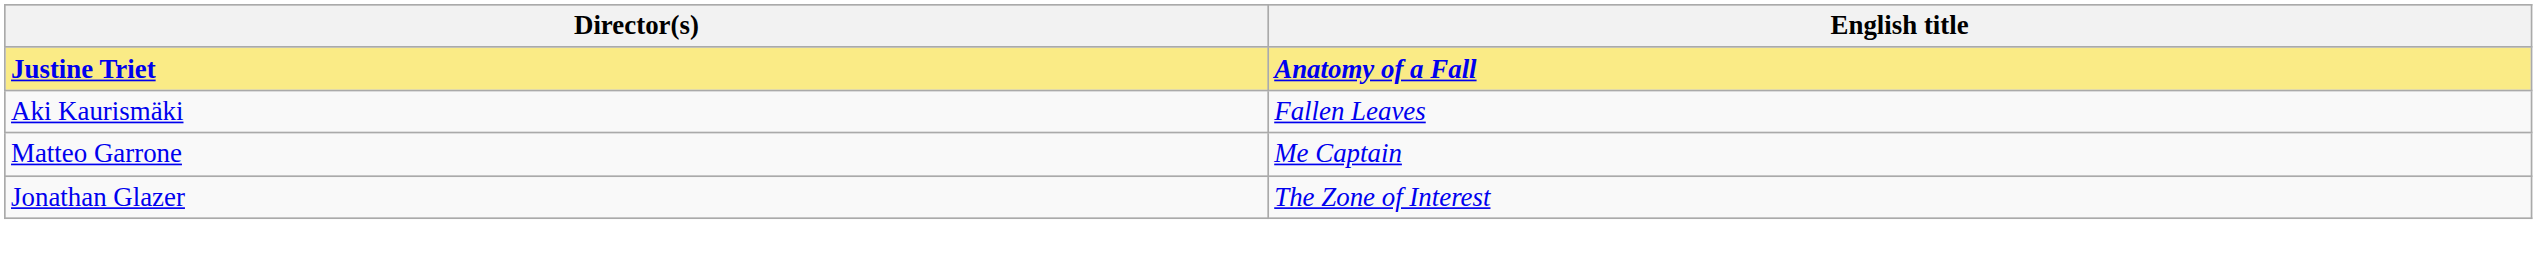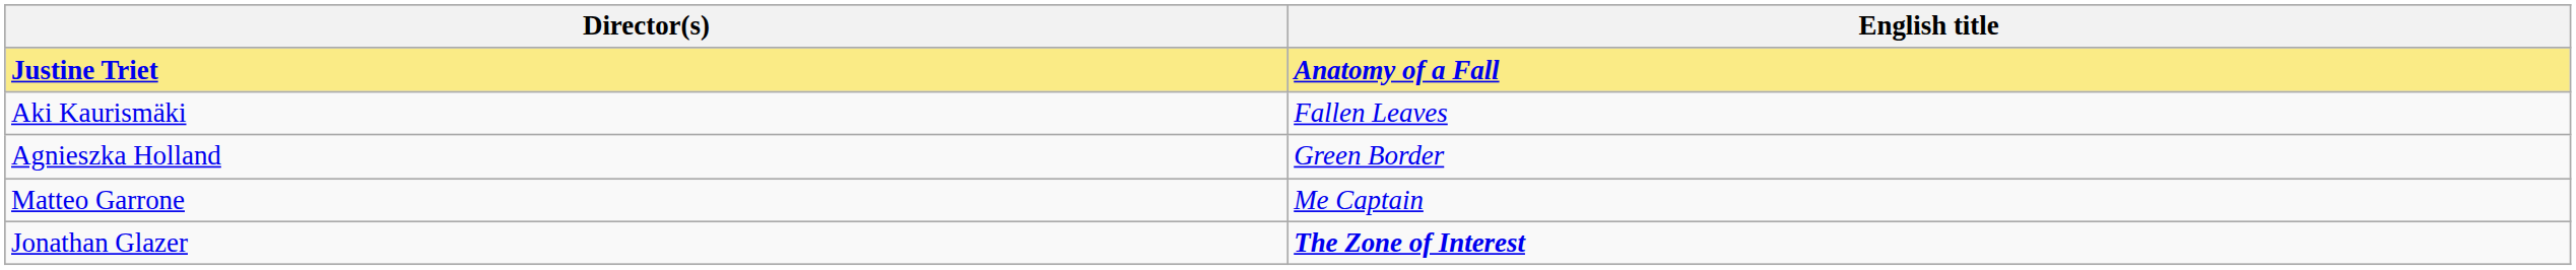+ row: Agnieszka Holland | Green Border
Jonathan Glazer | English title: normal -> bold
